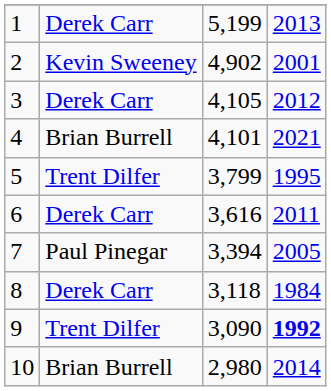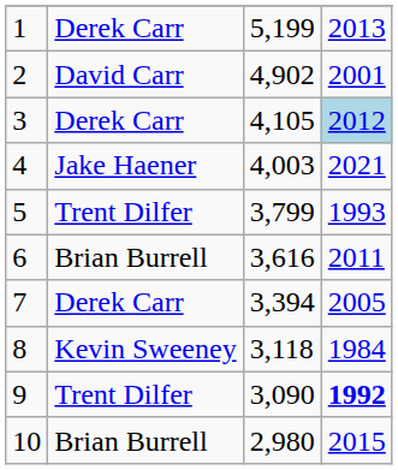2 | column 2: Kevin Sweeney -> David Carr
3 | column 4: no background -> lightblue background
4 | column 2: Brian Burrell -> Jake Haener
4 | column 3: 4,101 -> 4,003
5 | column 4: 1995 -> 1993
6 | column 2: Derek Carr -> Brian Burrell
7 | column 2: Paul Pinegar -> Derek Carr
8 | column 2: Derek Carr -> Kevin Sweeney
10 | column 4: 2014 -> 2015
